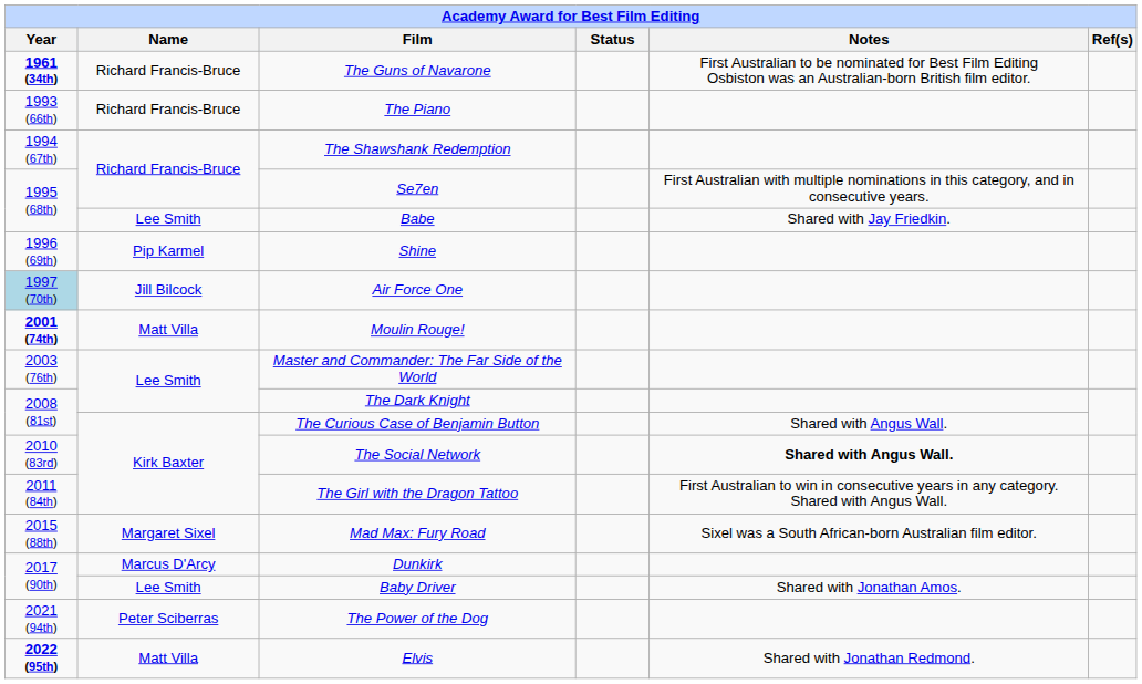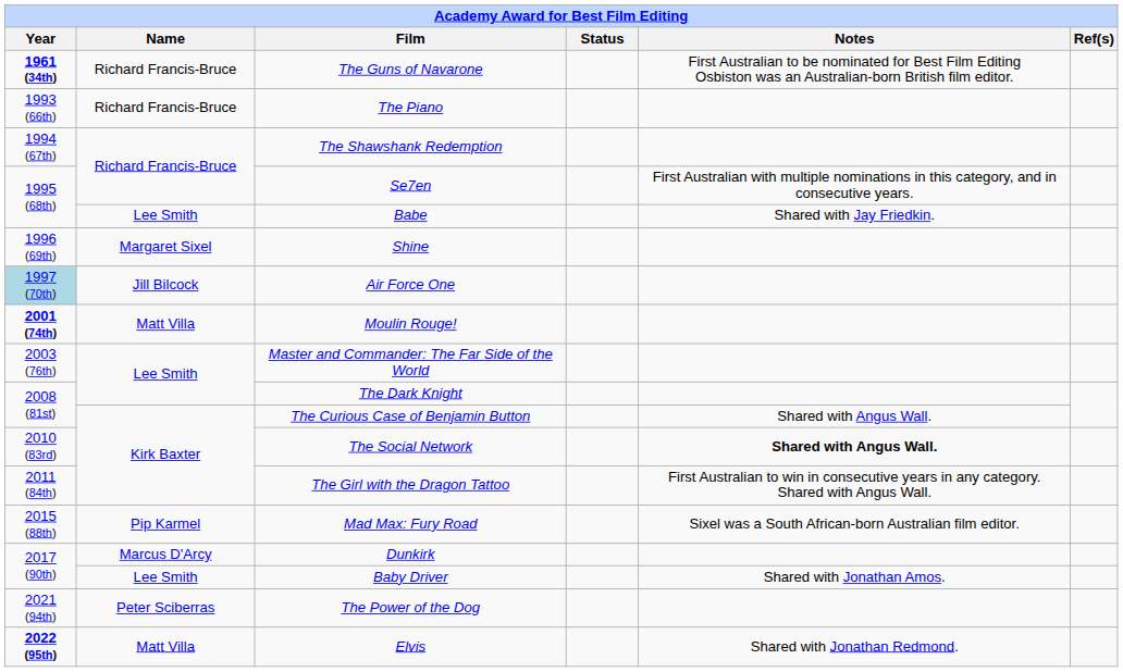Shine | Name: Pip Karmel -> Margaret Sixel
Mad Max: Fury Road | Name: Margaret Sixel -> Pip Karmel
